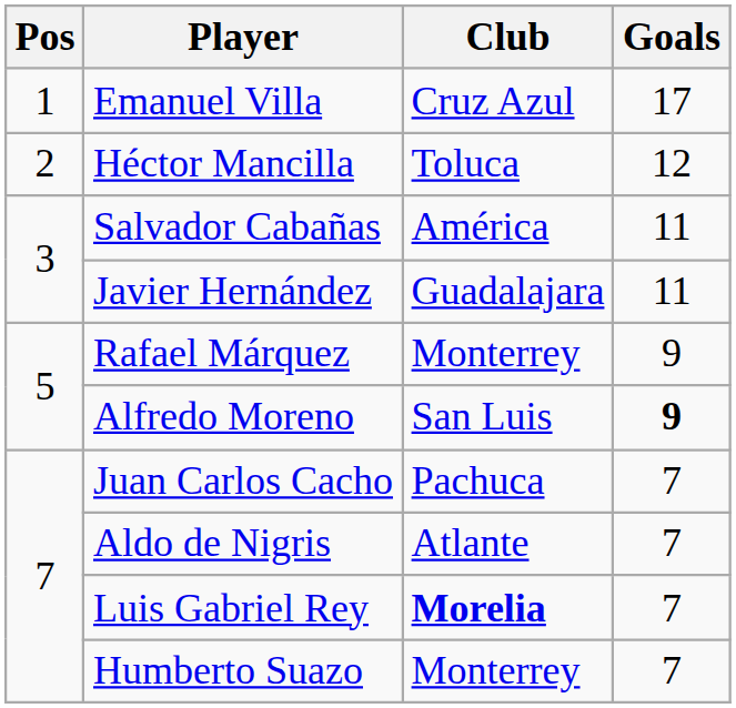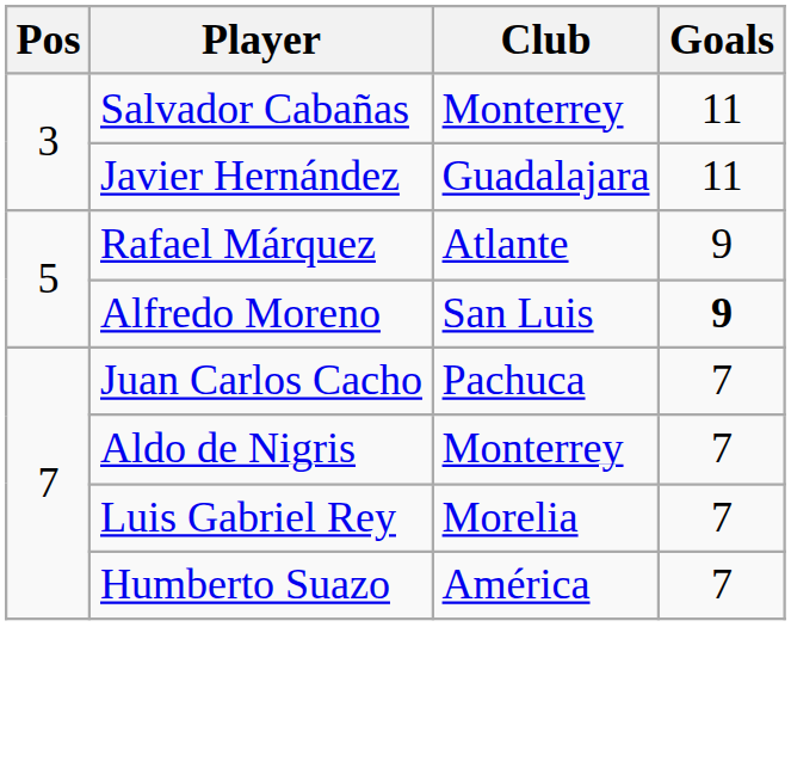- row: 1 | Emanuel Villa | Cruz Azul | 17
- row: 2 | Héctor Mancilla | Toluca | 12
Salvador Cabañas | Club: América -> Monterrey
Rafael Márquez | Club: Monterrey -> Atlante
Aldo de Nigris | Club: Atlante -> Monterrey
Luis Gabriel Rey | Club: bold -> normal
Humberto Suazo | Club: Monterrey -> América
